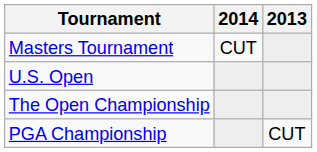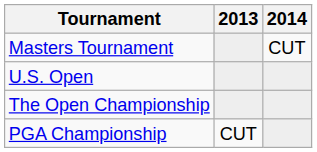columns swapped: 2013 <-> 2014
